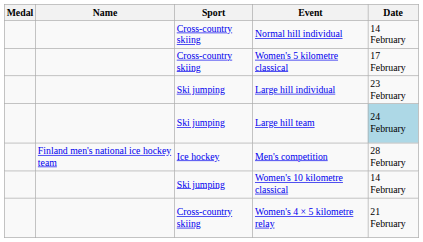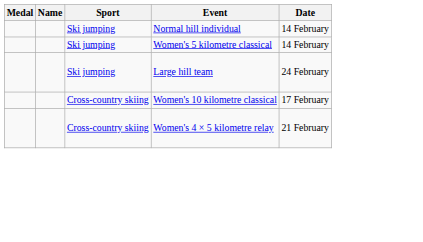Normal hill individual | Sport: Cross-country skiing -> Ski jumping
Women's 5 kilometre classical | Sport: Cross-country skiing -> Ski jumping
Women's 5 kilometre classical | Date: 17 February -> 14 February
- row: Ski jumping | Large hill individual | 23 February
Large hill team | Date: lightblue background -> no background
- row: Finland men's national ice hockey team | Ice hockey | Men's competition | 28 February
Women's 10 kilometre classical | Sport: Ski jumping -> Cross-country skiing
Women's 10 kilometre classical | Date: 14 February -> 17 February
